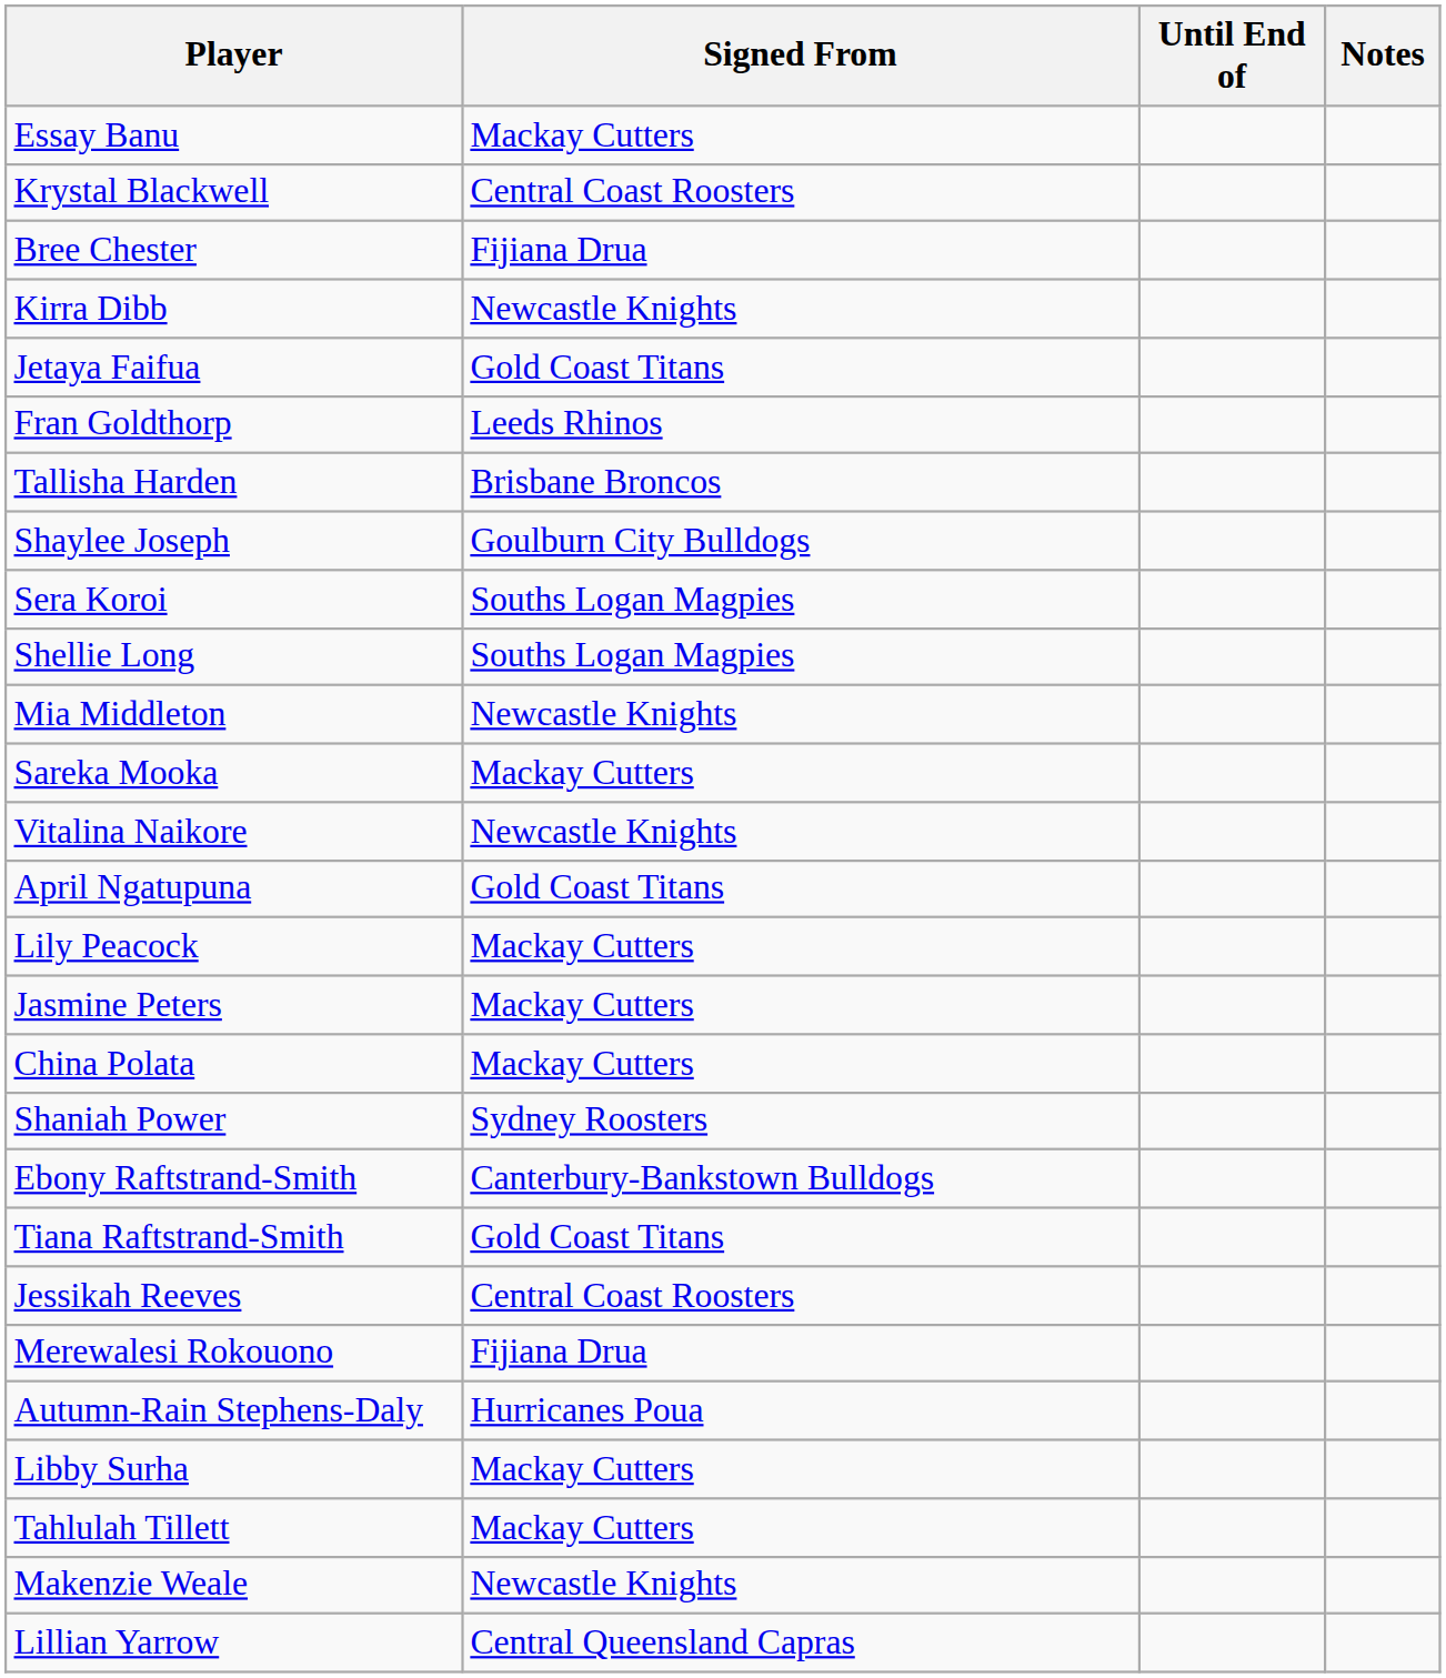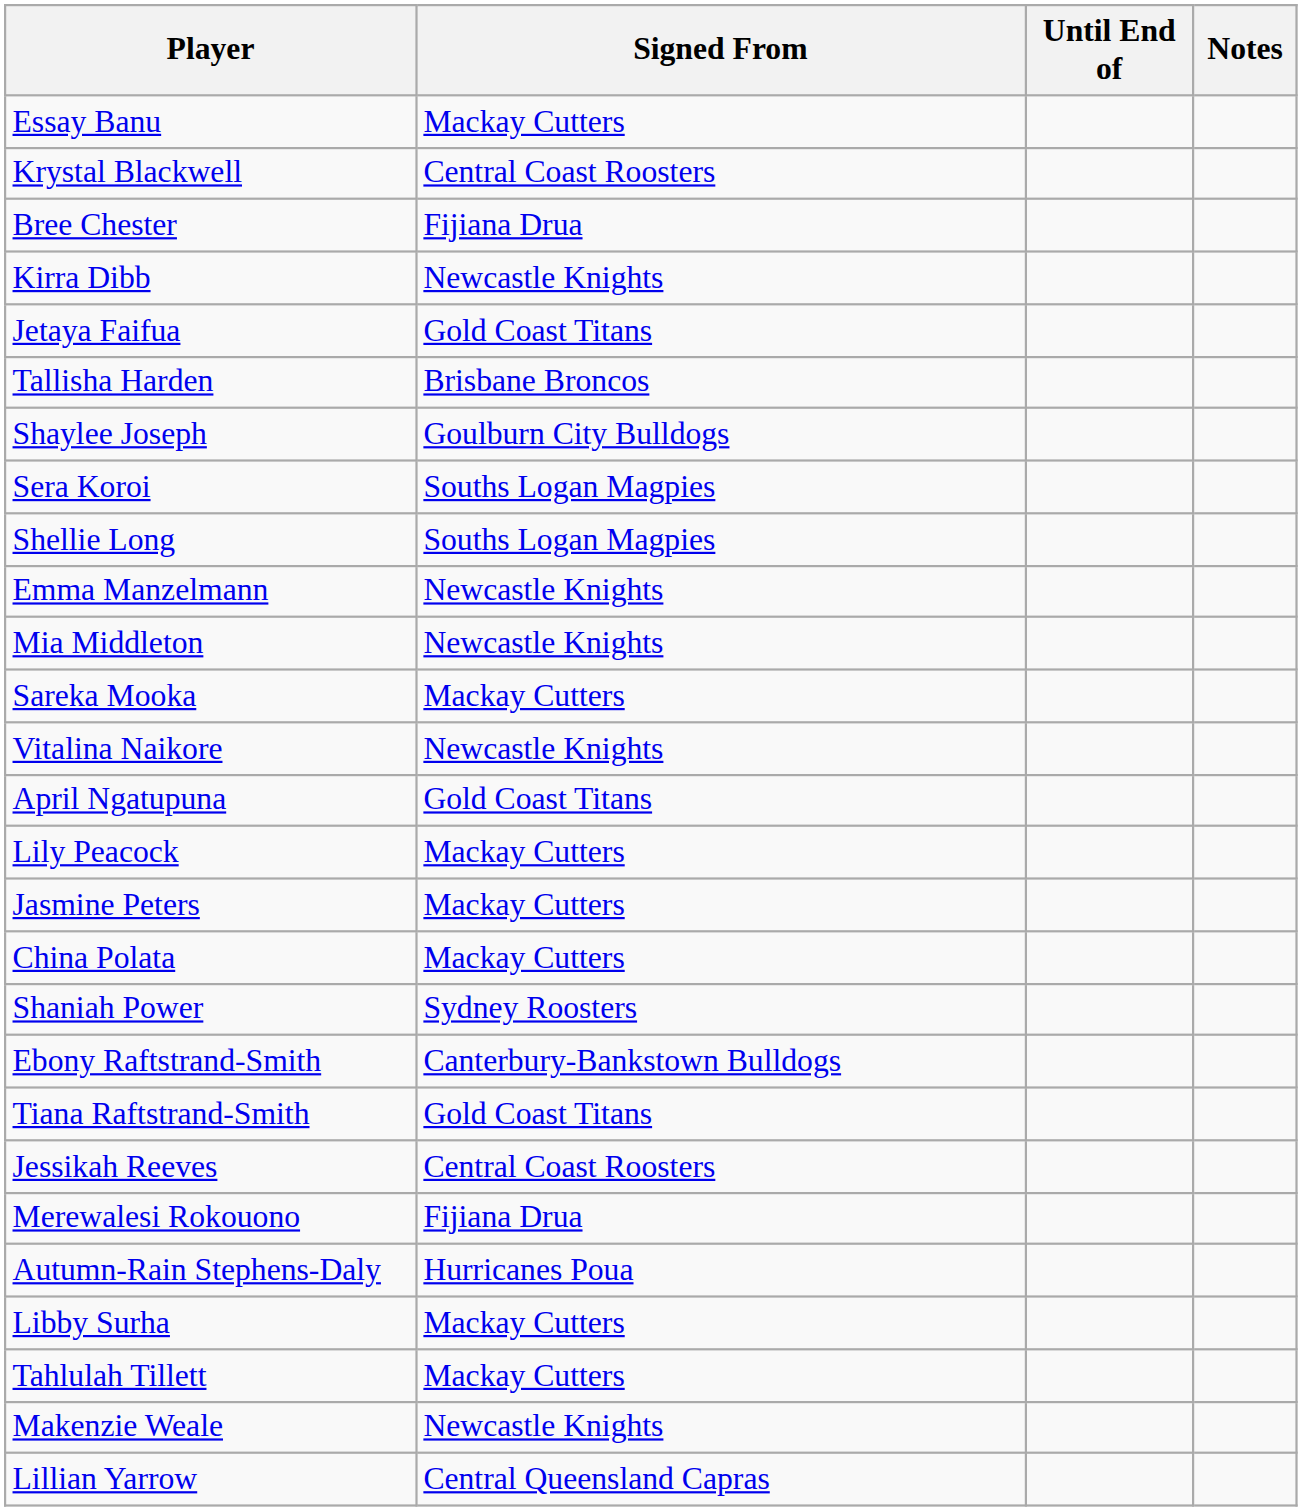- row: Fran Goldthorp | Leeds Rhinos
+ row: Emma Manzelmann | Newcastle Knights
